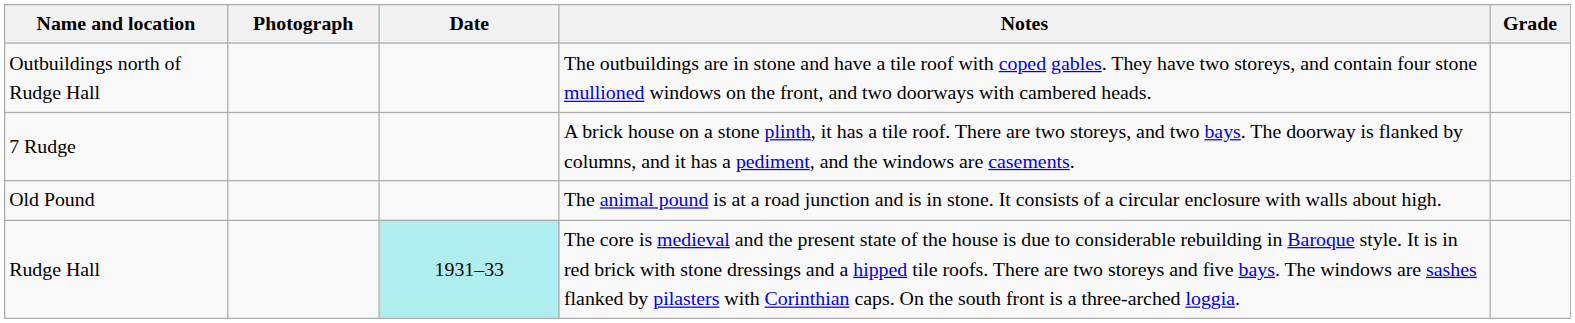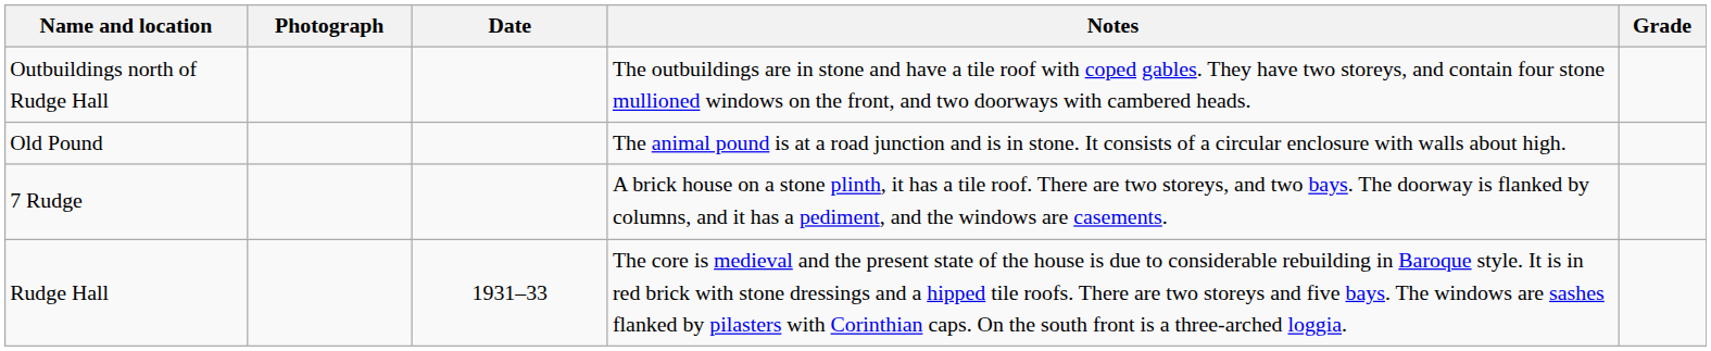rows swapped: Old Pound <-> 7 Rudge
Rudge Hall | Date: paleturquoise background -> no background
